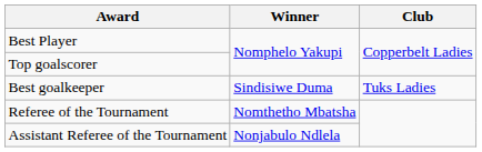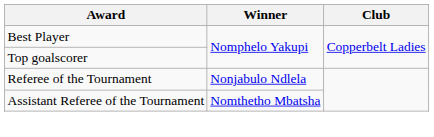- row: Best goalkeeper | Sindisiwe Duma | Tuks Ladies
Referee of the Tournament | Winner: Nomthetho Mbatsha -> Nonjabulo Ndlela
Assistant Referee of the Tournament | Winner: Nonjabulo Ndlela -> Nomthetho Mbatsha
